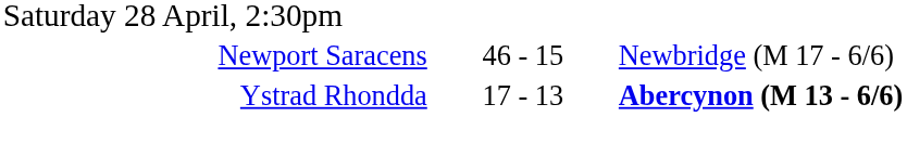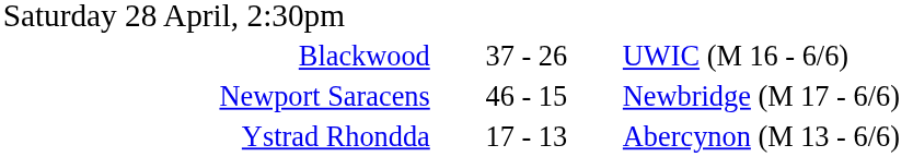+ row: Blackwood | 37 - 26 | UWIC (M 16 - 6/6)
Ystrad Rhondda | column 3: bold -> normal
